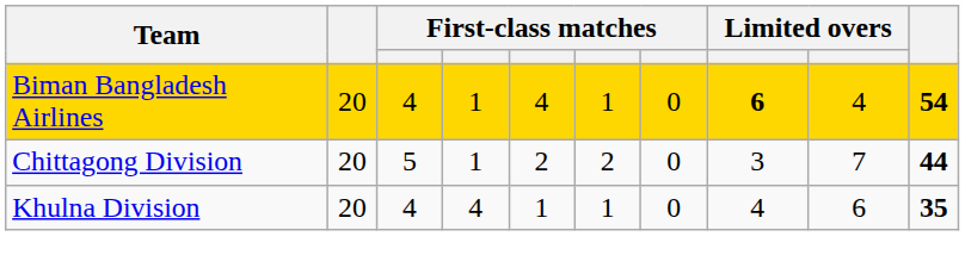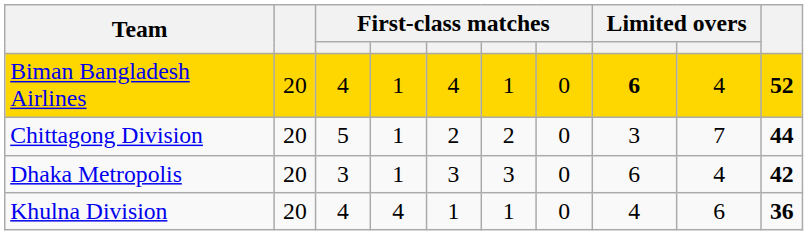Biman Bangladesh Airlines | column 10: 54 -> 52
+ row: Dhaka Metropolis | 20 | 3 | 1 | 3 | 3 | 0 | 6 | 4 | 42
Khulna Division | column 10: 35 -> 36
